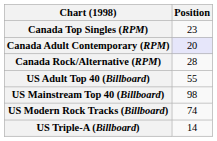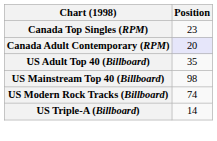- row: Canada Rock/Alternative (RPM) | 28
US Adult Top 40 (Billboard) | Position: 55 -> 35
